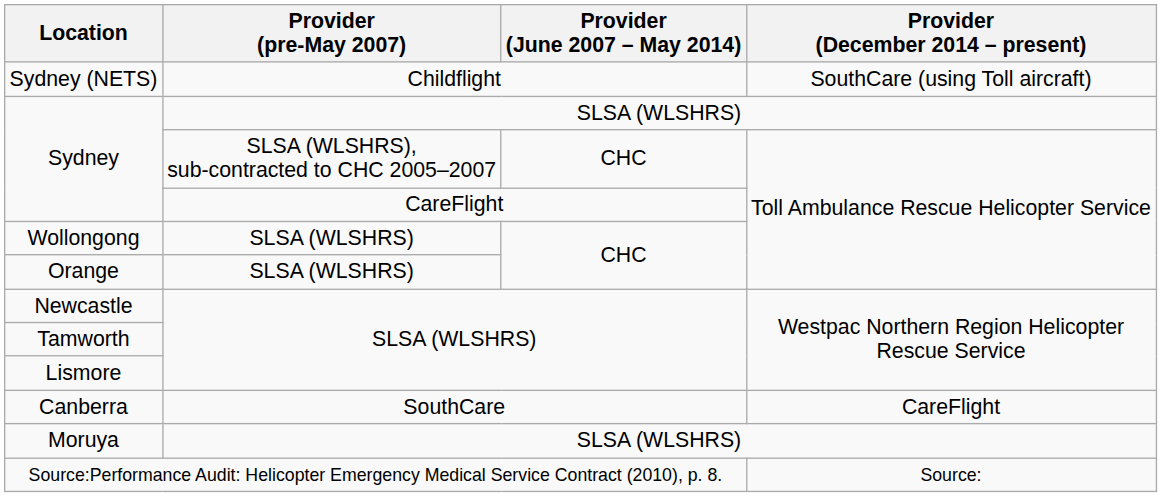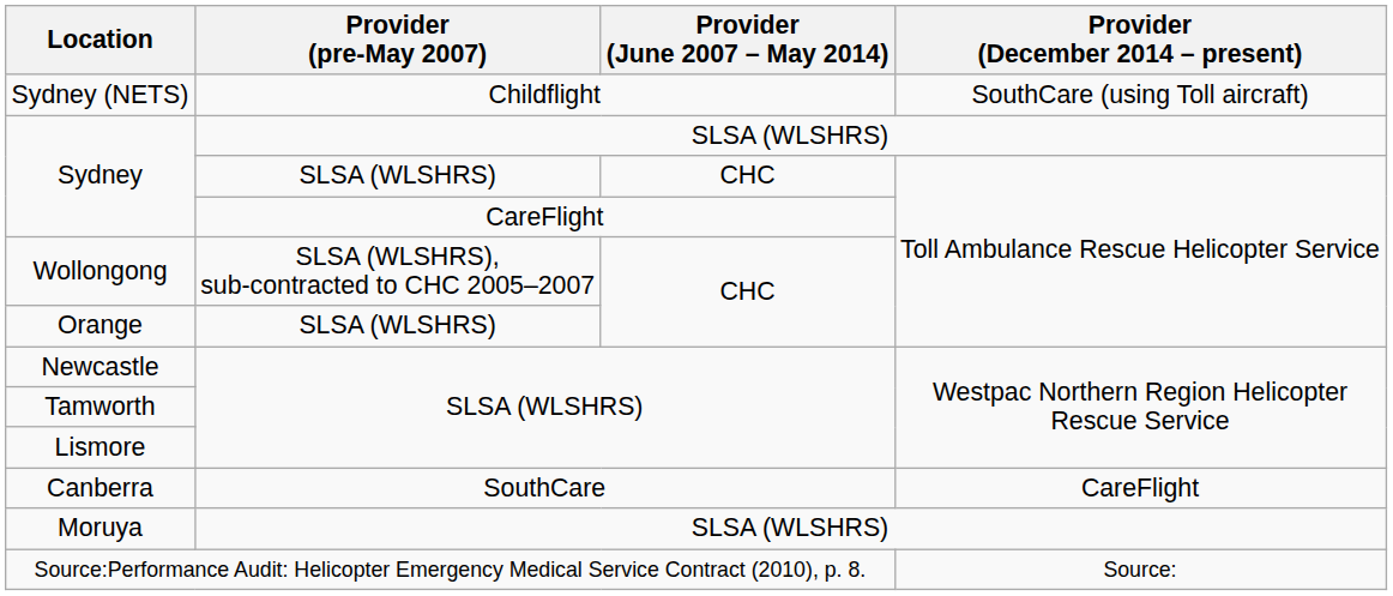Sydney / CHC | Provider (pre-May 2007): SLSA (WLSHRS), sub-contracted to CHC 2005–2007 -> SLSA (WLSHRS)
Wollongong | Provider (pre-May 2007): SLSA (WLSHRS) -> SLSA (WLSHRS), sub-contracted to CHC 2005–2007
